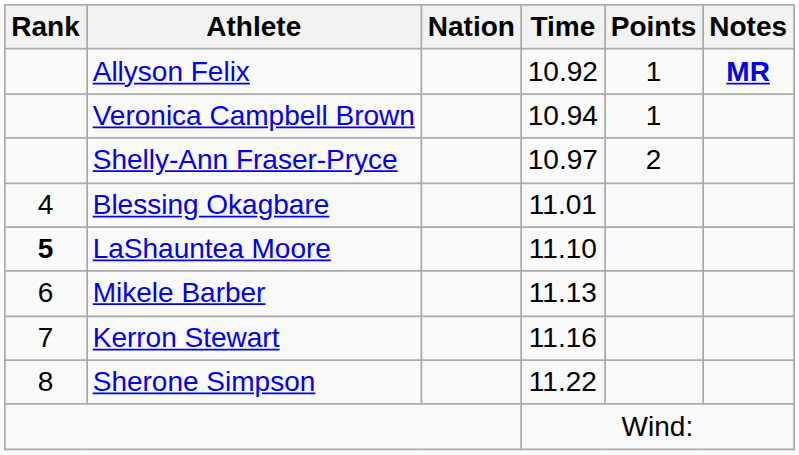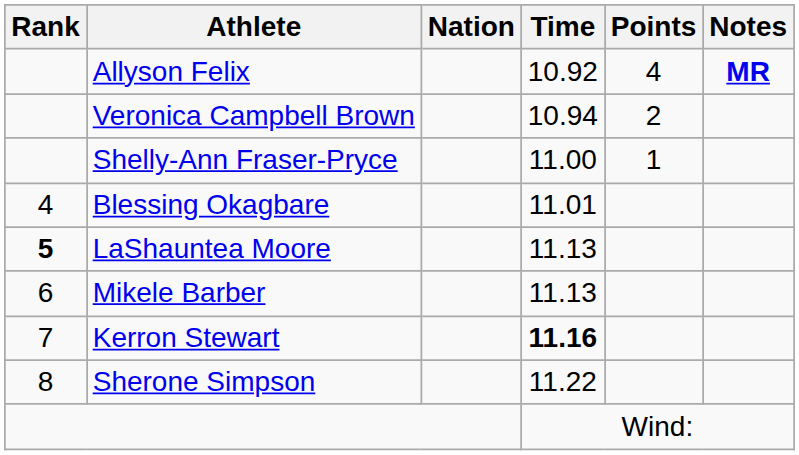Allyson Felix | Points: 1 -> 4
Veronica Campbell Brown | Points: 1 -> 2
Shelly-Ann Fraser-Pryce | Time: 10.97 -> 11.00
Shelly-Ann Fraser-Pryce | Points: 2 -> 1
LaShauntea Moore | Time: 11.10 -> 11.13
Kerron Stewart | Time: normal -> bold
